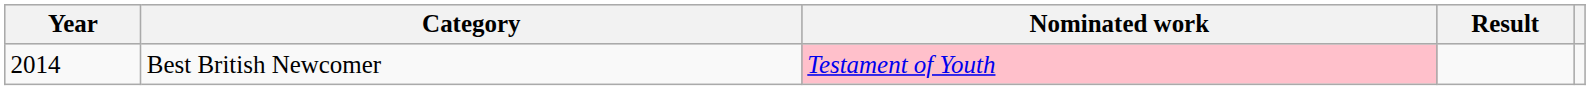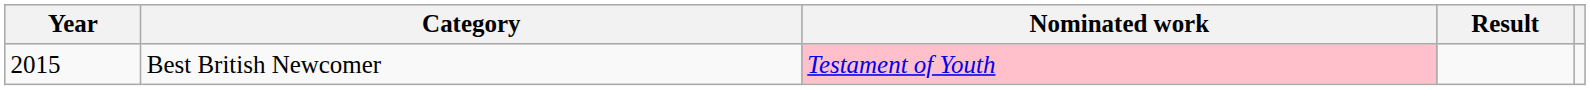Best British Newcomer | Year: 2014 -> 2015
